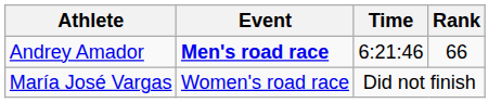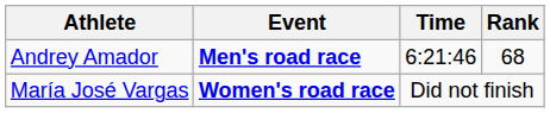Andrey Amador | Rank: 66 -> 68
María José Vargas | Event: normal -> bold
